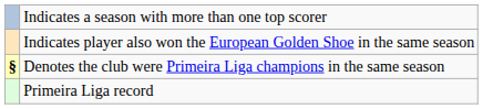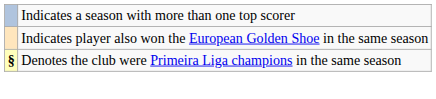- row: Primeira Liga record
